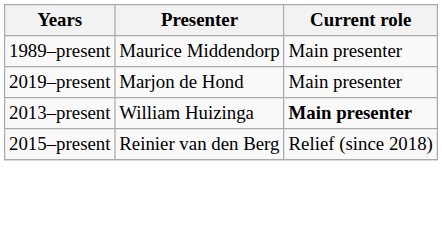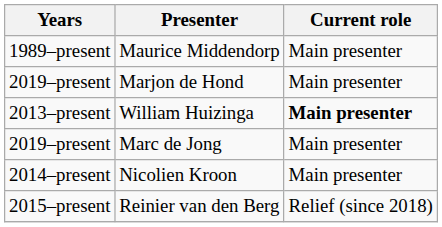+ row: 2019–present | Marc de Jong | Main presenter
+ row: 2014–present | Nicolien Kroon | Main presenter
